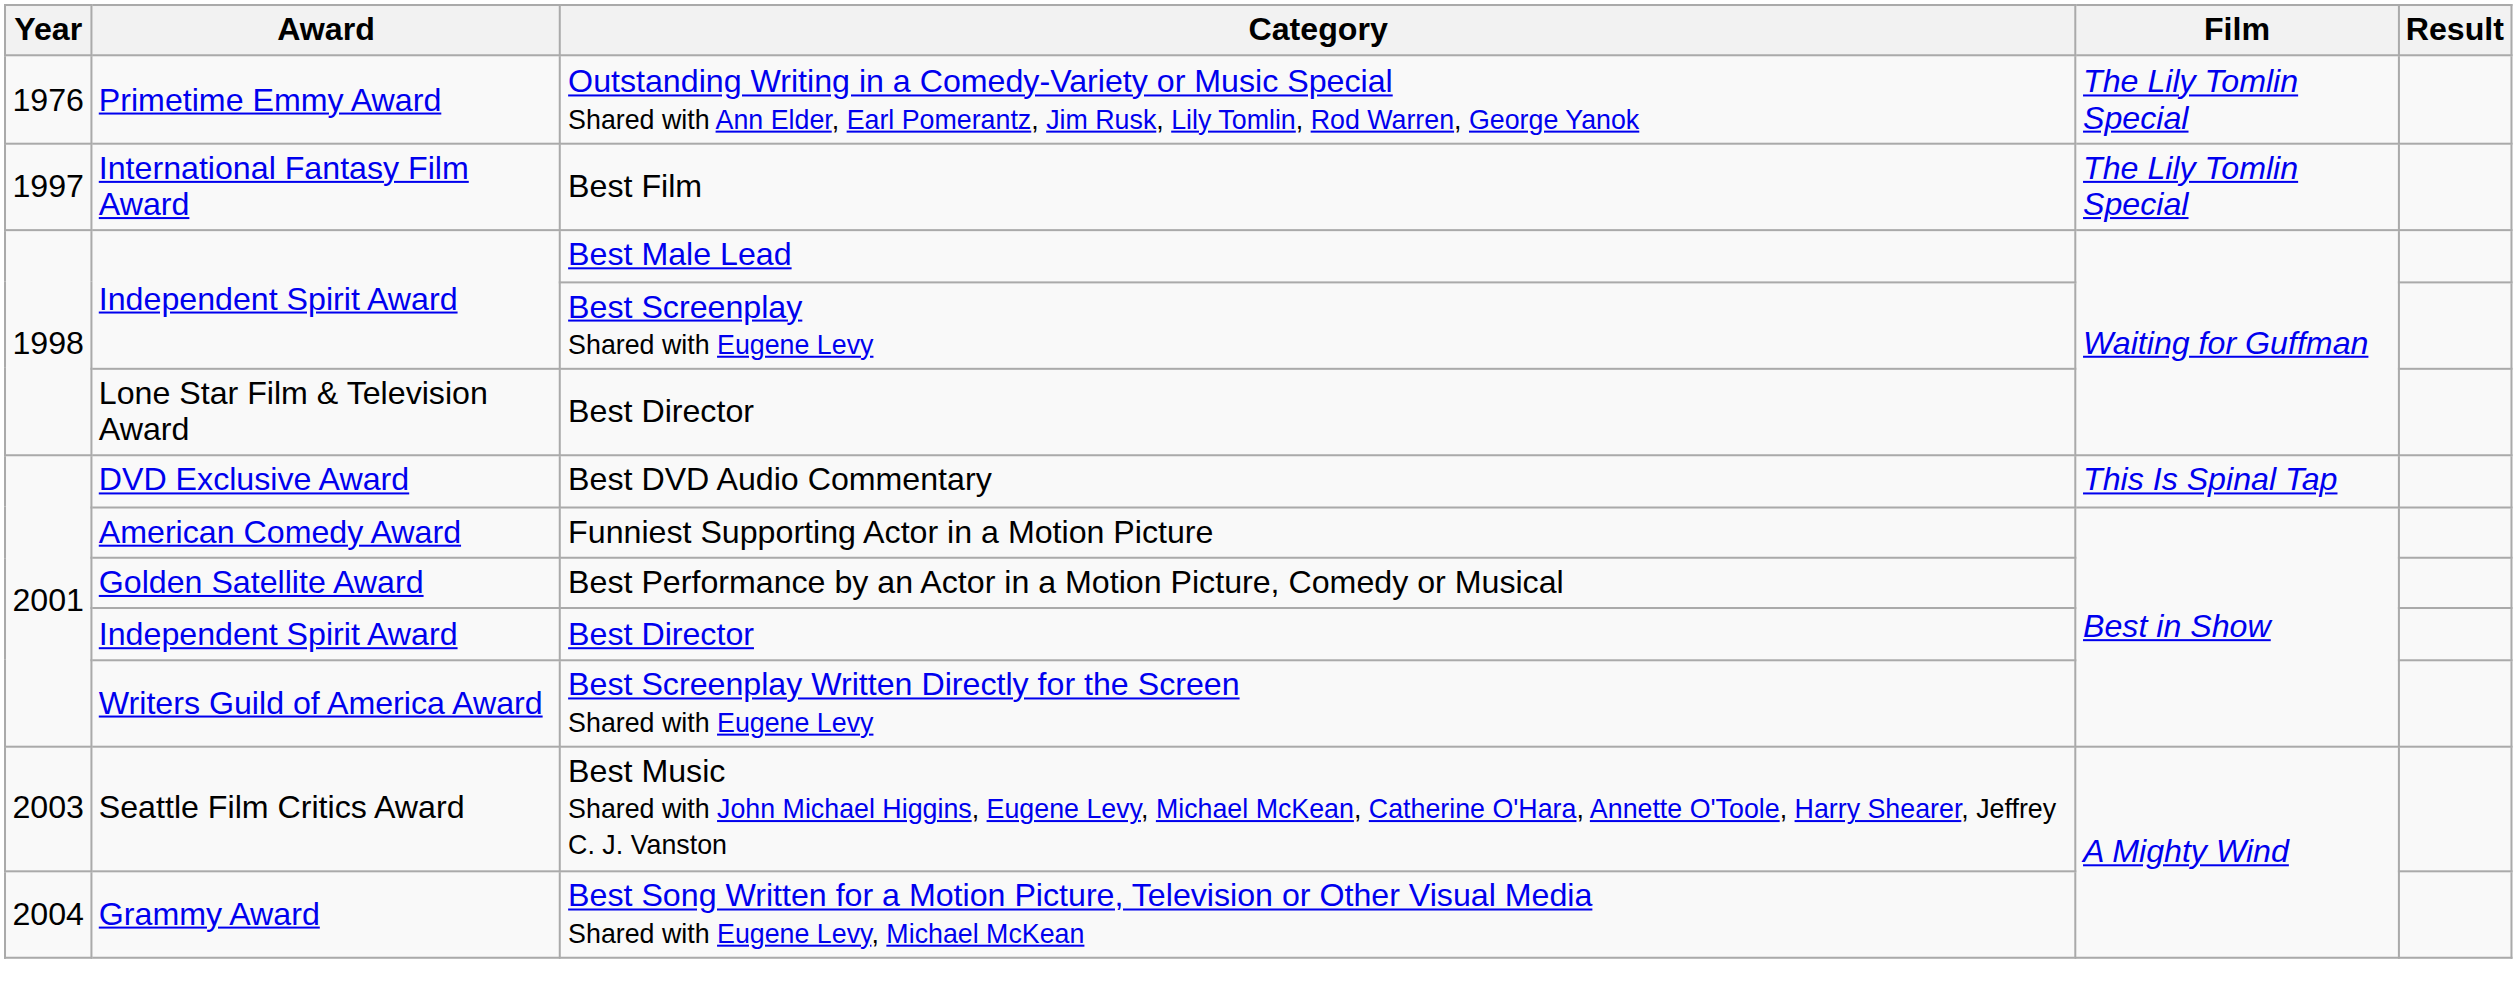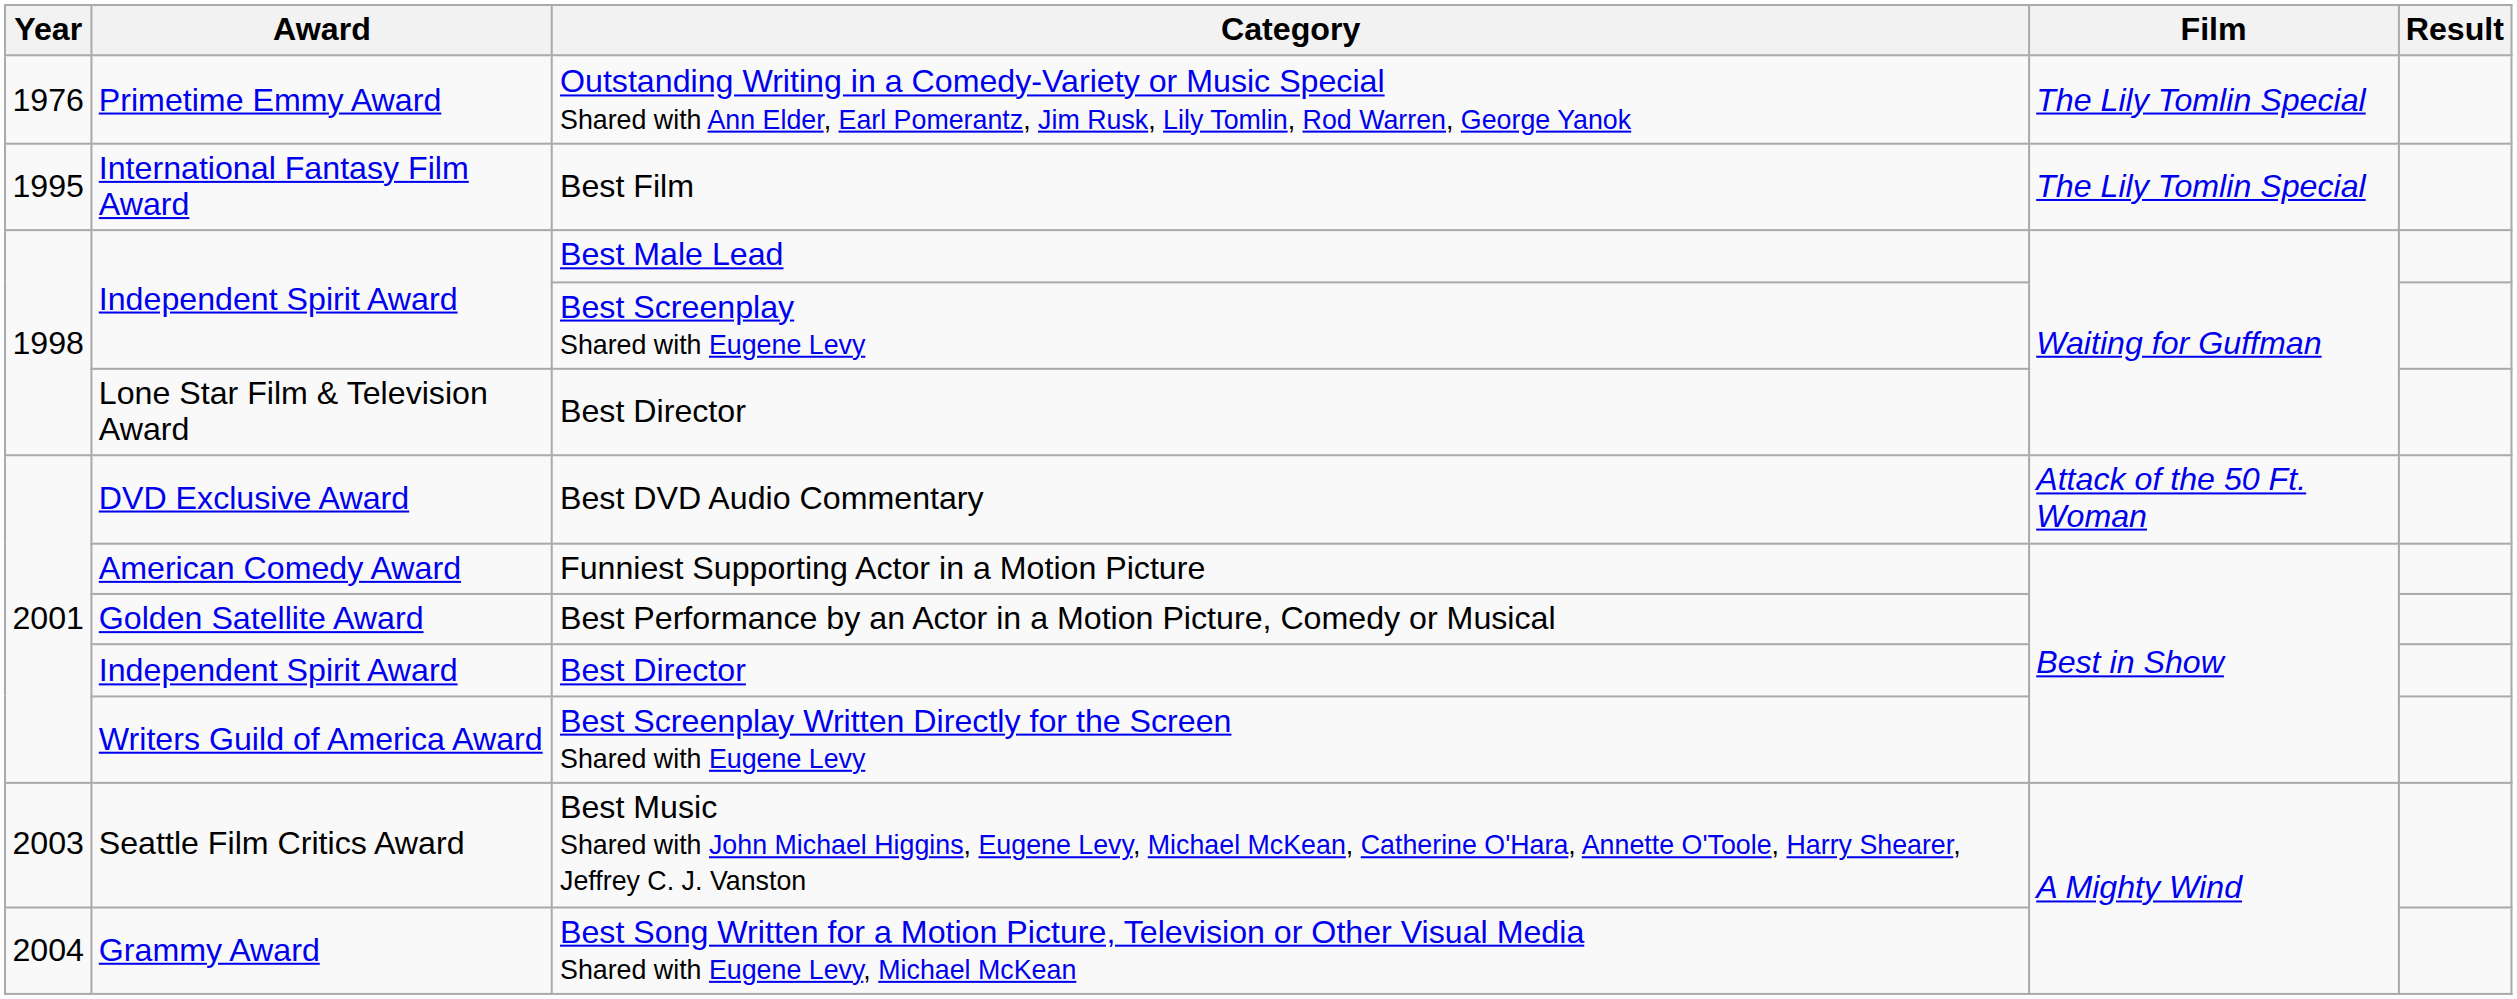Best Film | Year: 1997 -> 1995
Best DVD Audio Commentary | Film: This Is Spinal Tap -> Attack of the 50 Ft. Woman
